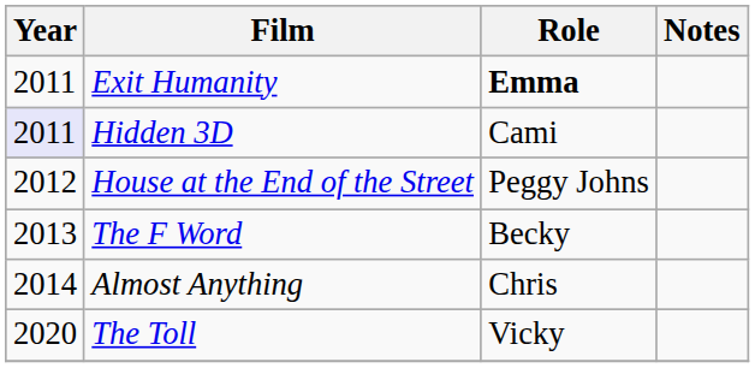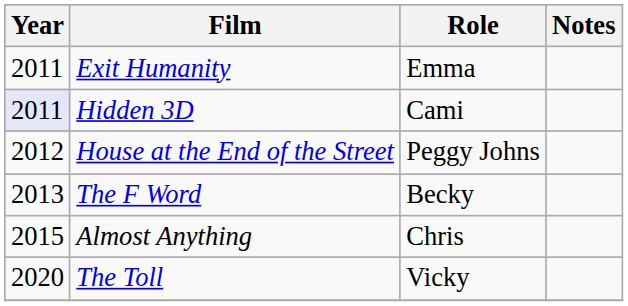Exit Humanity | Role: bold -> normal
Almost Anything | Year: 2014 -> 2015
